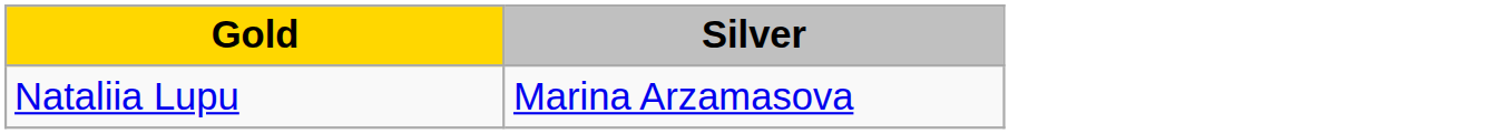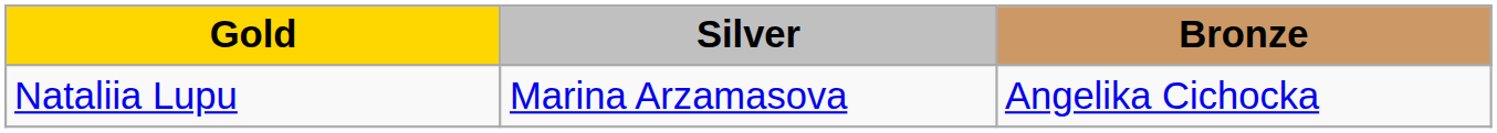+ column: Bronze | Angelika Cichocka
